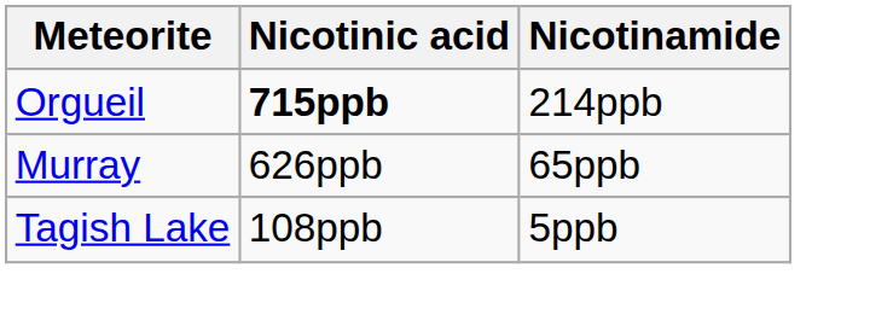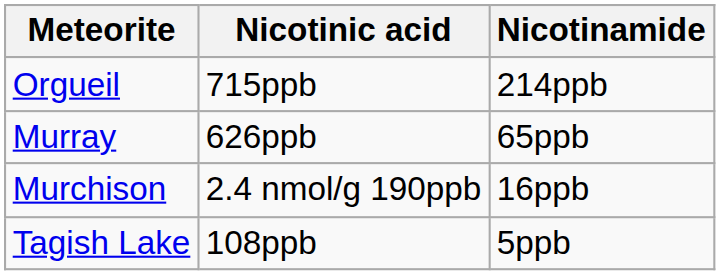Orgueil | Nicotinic acid: bold -> normal
+ row: Murchison | 2.4 nmol/g 190ppb | 16ppb
